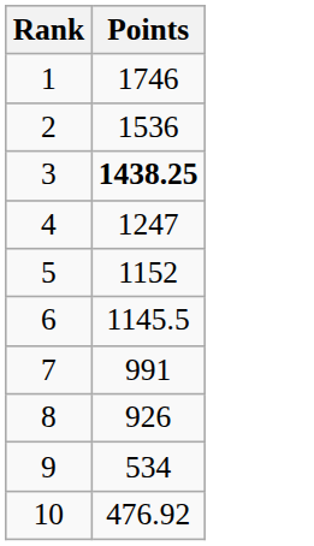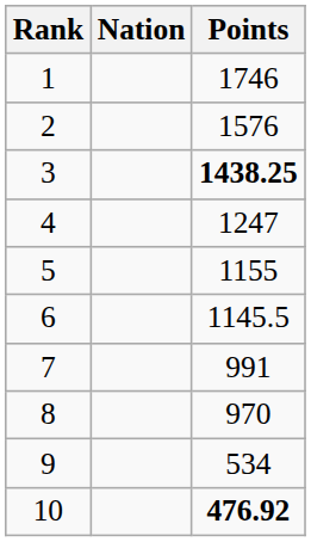+ column: Nation
2 | Points: 1536 -> 1576
5 | Points: 1152 -> 1155
8 | Points: 926 -> 970
10 | Points: normal -> bold
